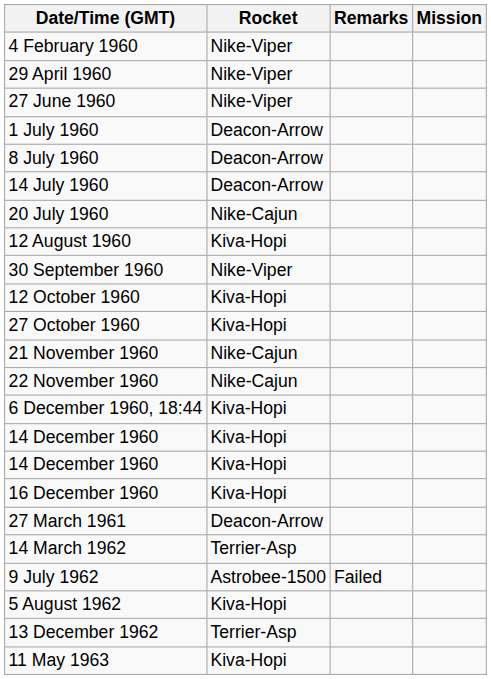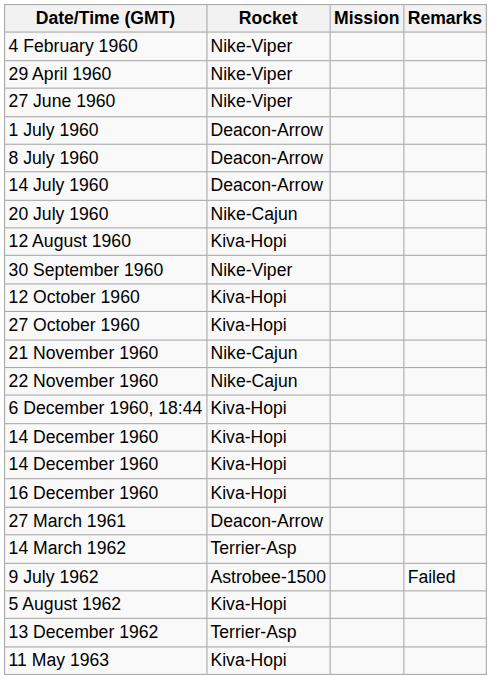columns swapped: Mission <-> Remarks
